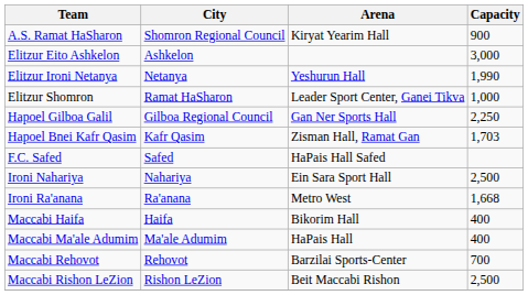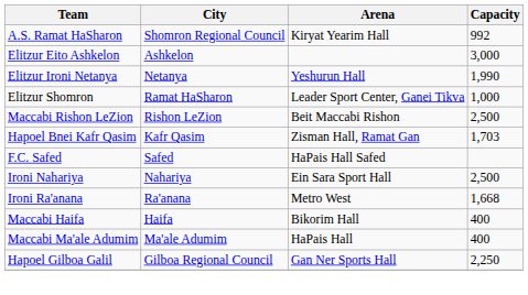A.S. Ramat HaSharon | Capacity: 900 -> 992
rows swapped: Hapoel Gilboa Galil <-> Maccabi Rishon LeZion
- row: Maccabi Rehovot | Rehovot | Barzilai Sports-Center | 700
